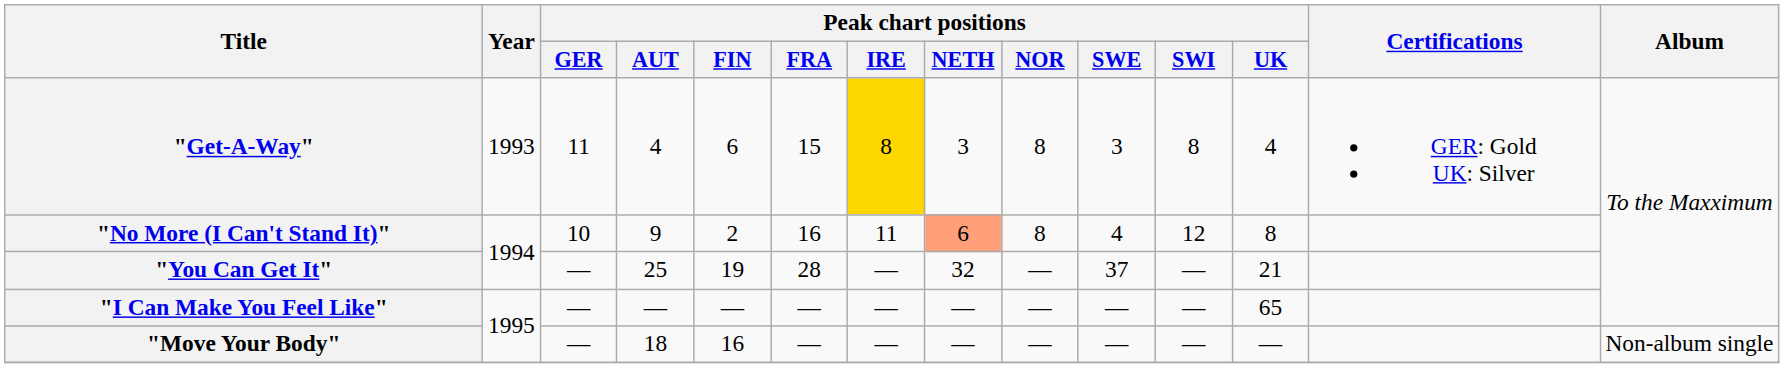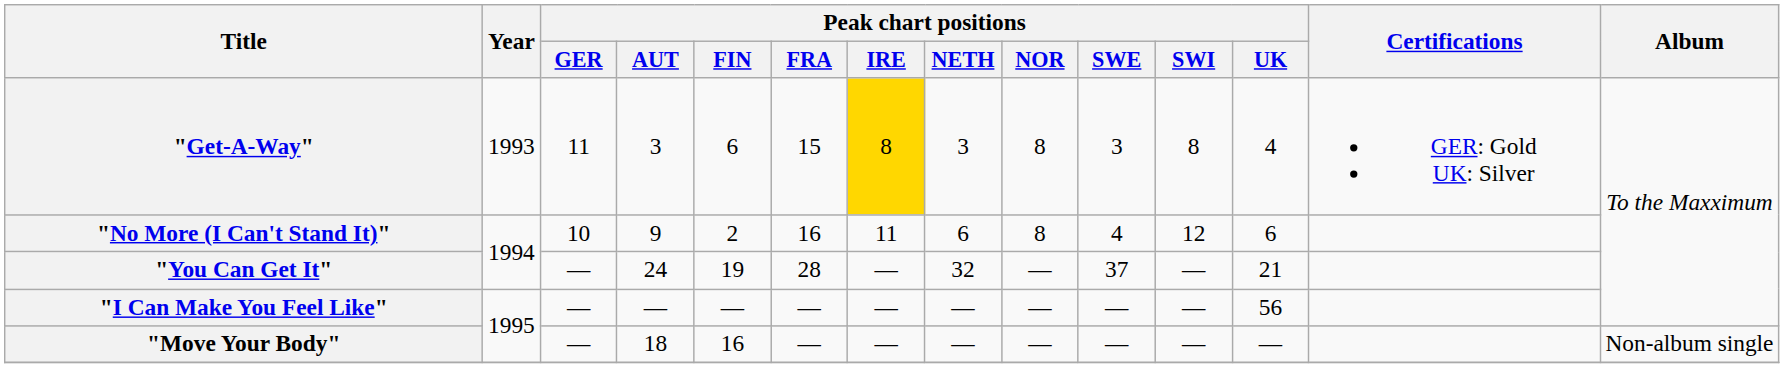"Get-A-Way" | Peak chart positions / AUT: 4 -> 3
"No More (I Can't Stand It)" | Peak chart positions / NETH: lightsalmon background -> no background
"No More (I Can't Stand It)" | Peak chart positions / UK: 8 -> 6
"You Can Get It" | Peak chart positions / AUT: 25 -> 24
"I Can Make You Feel Like" | Peak chart positions / UK: 65 -> 56
